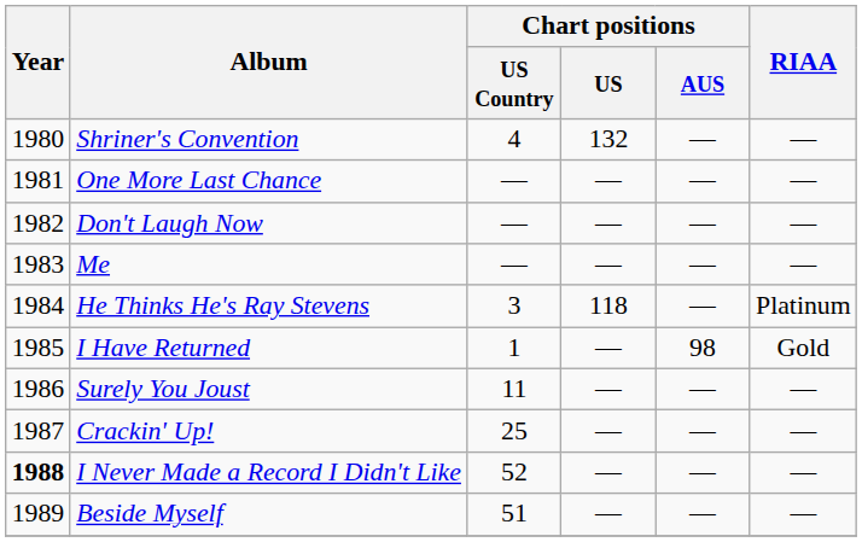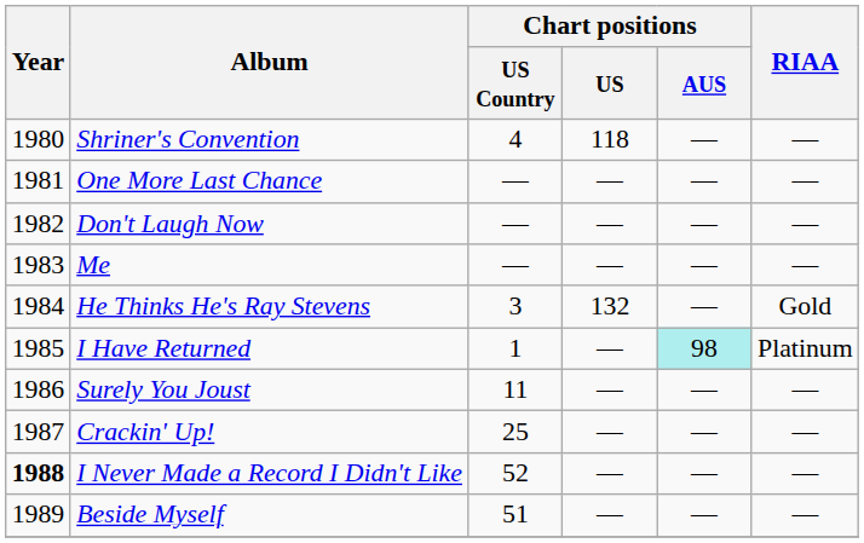Shriner's Convention | Chart positions / US: 132 -> 118
He Thinks He's Ray Stevens | Chart positions / US: 118 -> 132
He Thinks He's Ray Stevens | RIAA: Platinum -> Gold
I Have Returned | Chart positions / AUS: no background -> paleturquoise background
I Have Returned | RIAA: Gold -> Platinum
